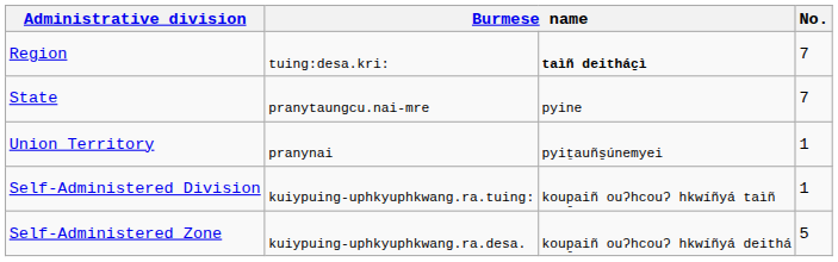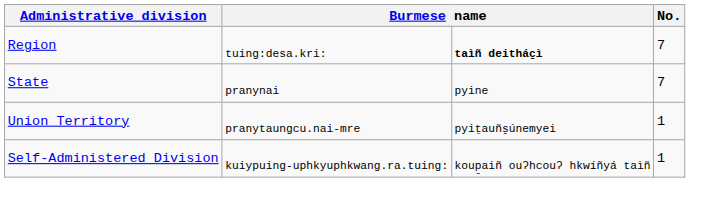State | column 2: pranytaungcu.nai-mre -> pranynai
Union Territory | column 2: pranynai -> pranytaungcu.nai-mre
- row: Self-Administered Zone | kuiypuing-uphkyuphkwang.ra.desa. | koup̱aiñ ouʔhcouʔ hkwíñyá deithá | 5
